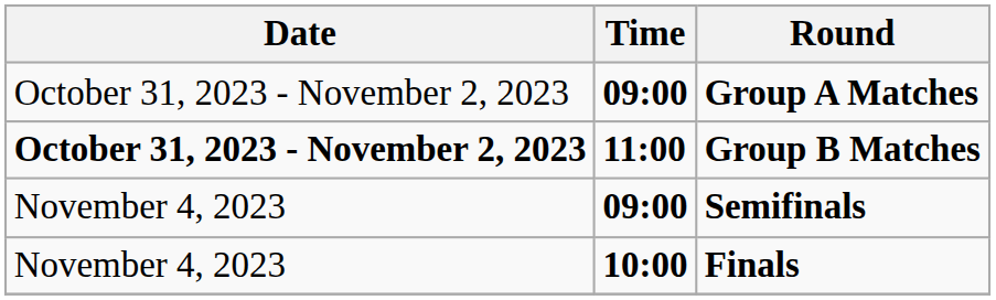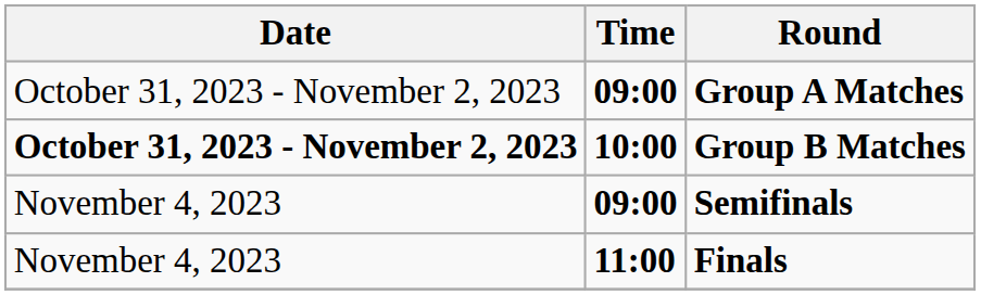Group B Matches | Time: 11:00 -> 10:00
Finals | Time: 10:00 -> 11:00
